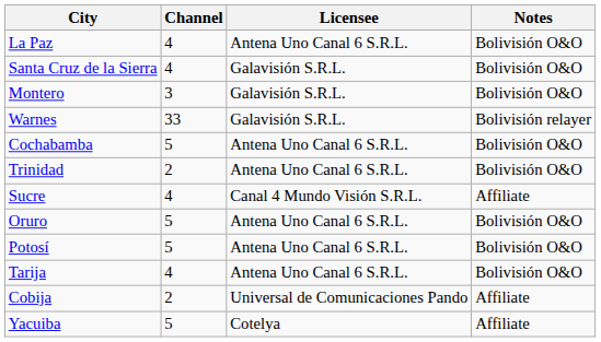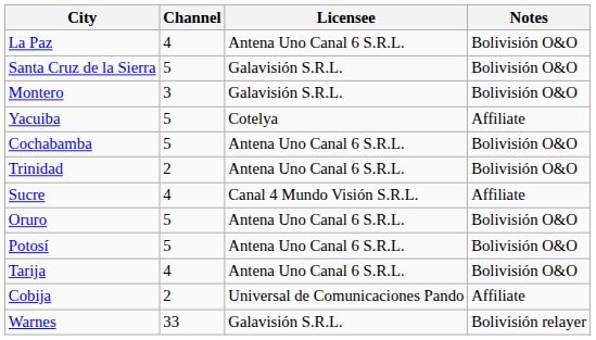Santa Cruz de la Sierra | Channel: 4 -> 5
rows swapped: Warnes <-> Yacuiba
